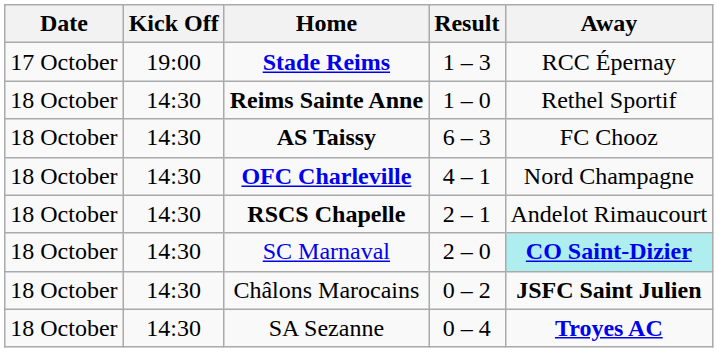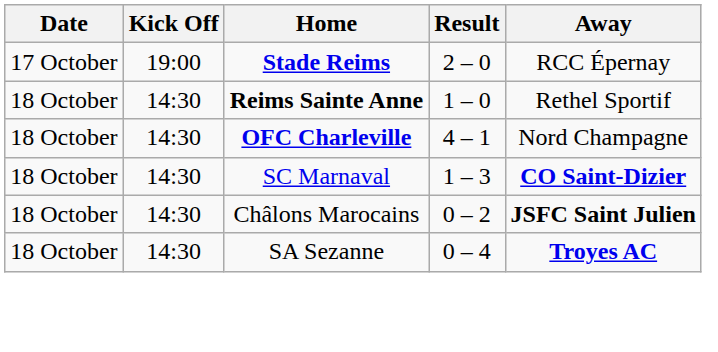Stade Reims | Result: 1 – 3 -> 2 – 0
- row: 18 October | 14:30 | AS Taissy | 6 – 3 | FC Chooz
- row: 18 October | 14:30 | RSCS Chapelle | 2 – 1 | Andelot Rimaucourt
SC Marnaval | Result: 2 – 0 -> 1 – 3
SC Marnaval | Away: paleturquoise background -> no background
